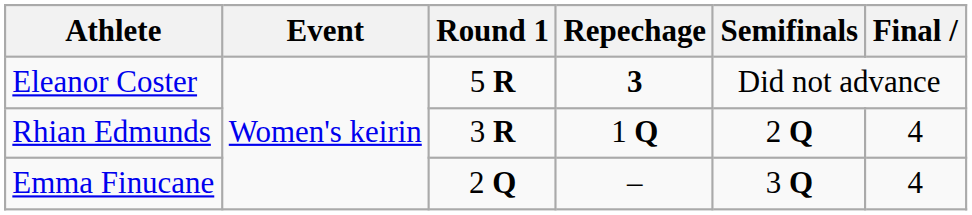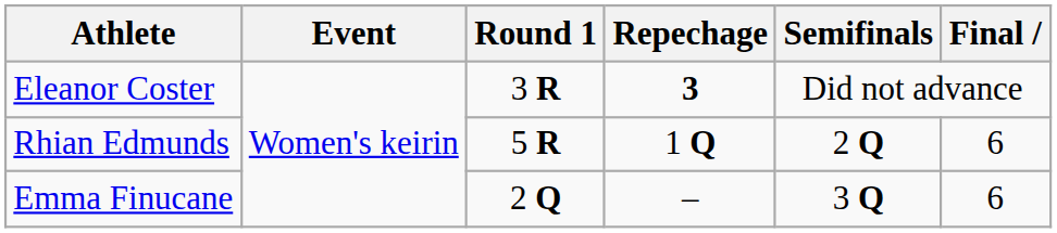Eleanor Coster | Round 1: 5 R -> 3 R
Rhian Edmunds | Round 1: 3 R -> 5 R
Rhian Edmunds | Final: 4 -> 6
Emma Finucane | Final: 4 -> 6
